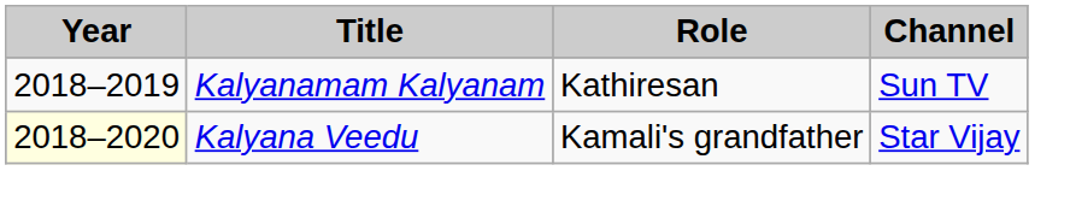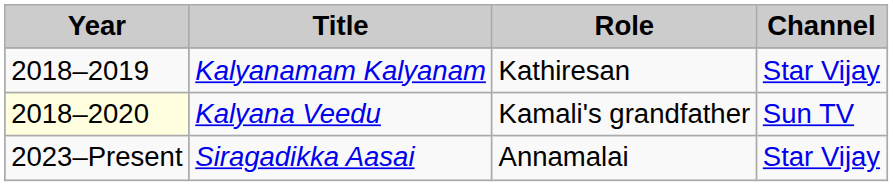Kalyanamam Kalyanam | Channel: Sun TV -> Star Vijay
Kalyana Veedu | Channel: Star Vijay -> Sun TV
+ row: 2023–Present | Siragadikka Aasai | Annamalai | Star Vijay
